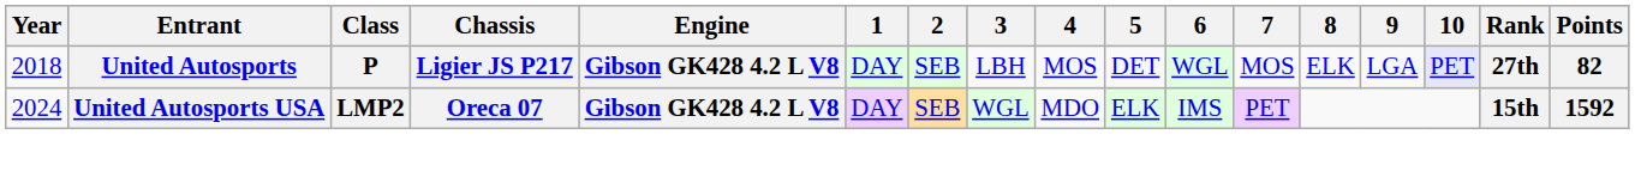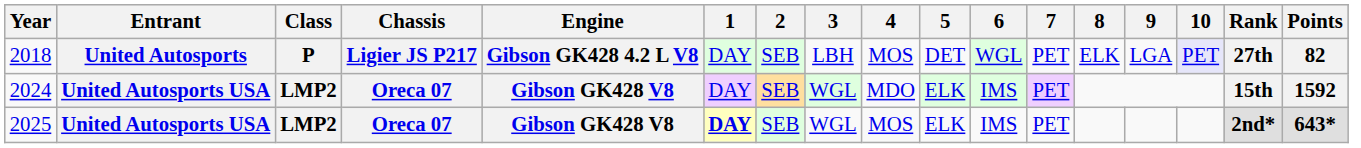2018 | 7: MOS -> PET
2024 | Engine: Gibson GK428 4.2 L V8 -> Gibson GK428 V8
+ row: 2025 | United Autosports USA | LMP2 | Oreca 07 | Gibson GK428 V8 | DAY | SEB | WGL | MOS | ELK | IMS | PET | 2nd* | 643*
